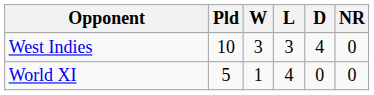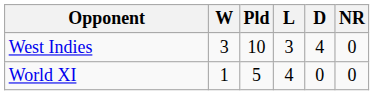columns swapped: Pld <-> W
